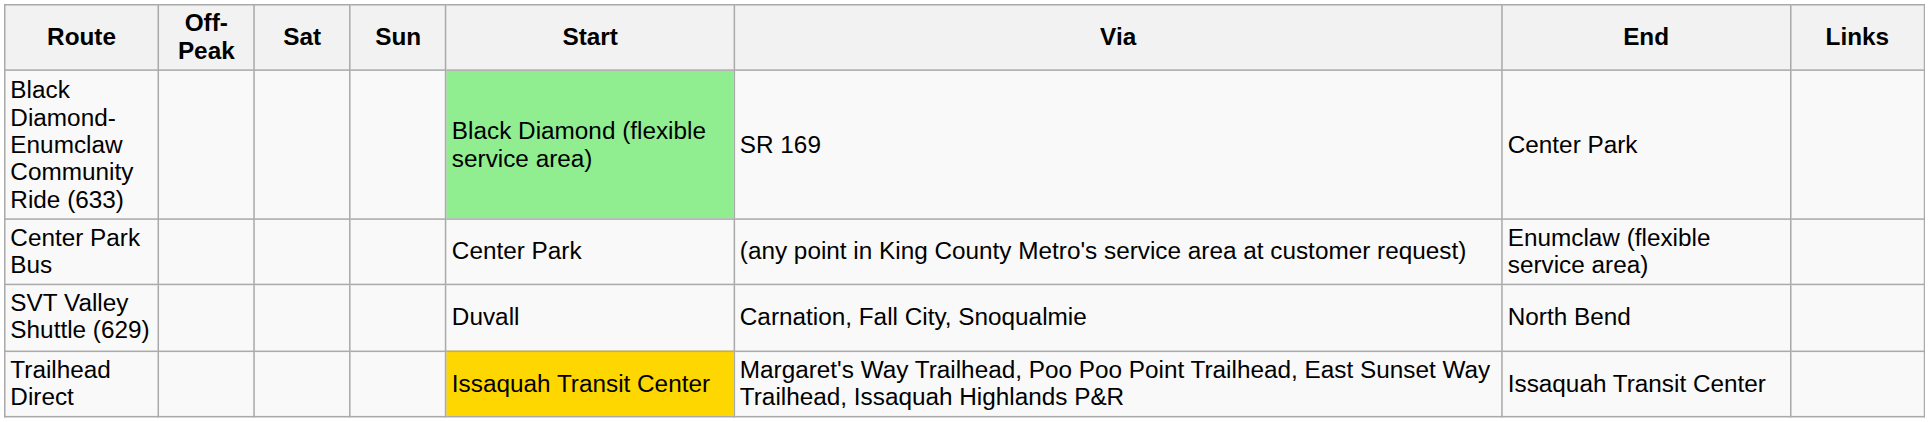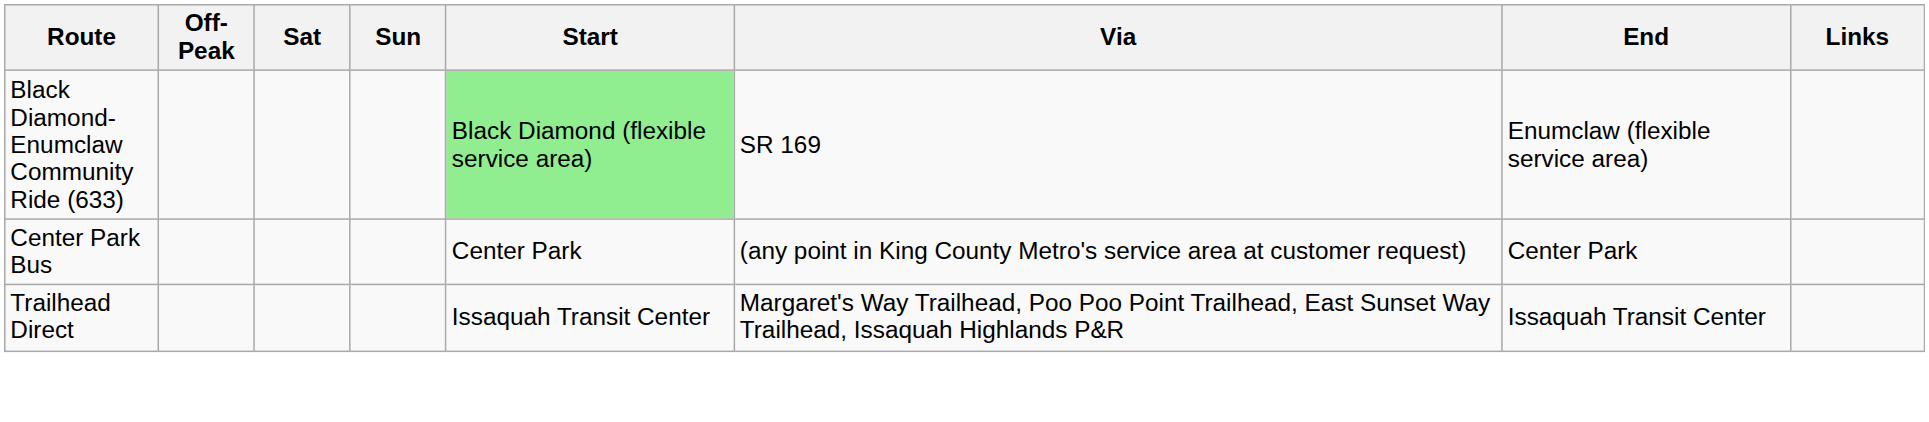Black Diamond-Enumclaw Community Ride (633) | End: Center Park -> Enumclaw (flexible service area)
Center Park Bus | End: Enumclaw (flexible service area) -> Center Park
- row: SVT Valley Shuttle (629) | Duvall | Carnation, Fall City, Snoqualmie | North Bend
Trailhead Direct | Start: gold background -> no background
